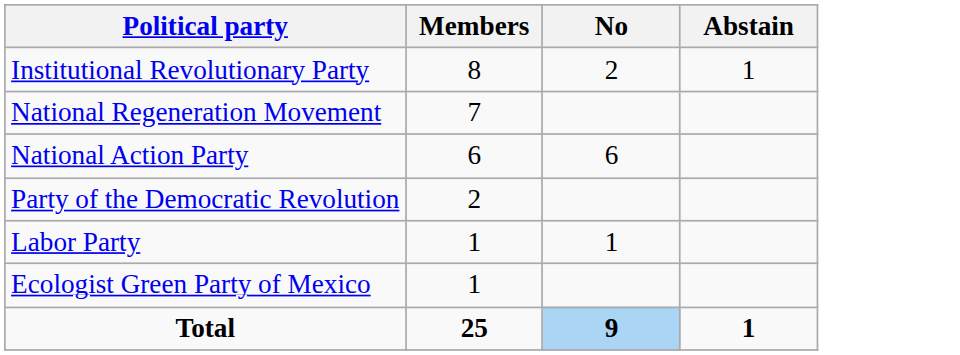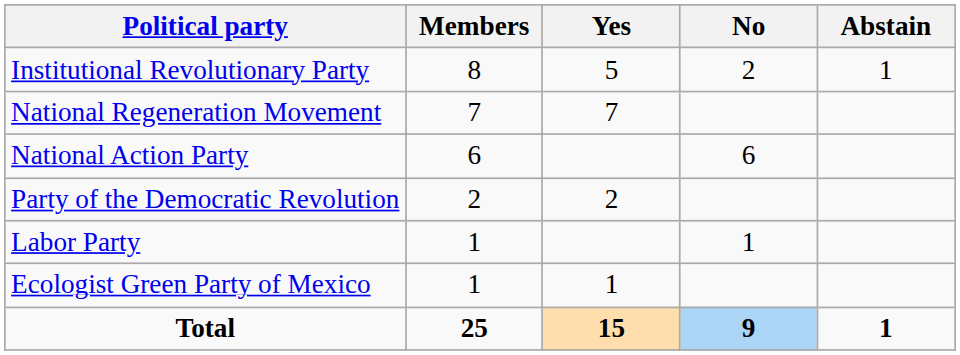+ column: Yes | 5 | 7 | 2 | 1 | 15
